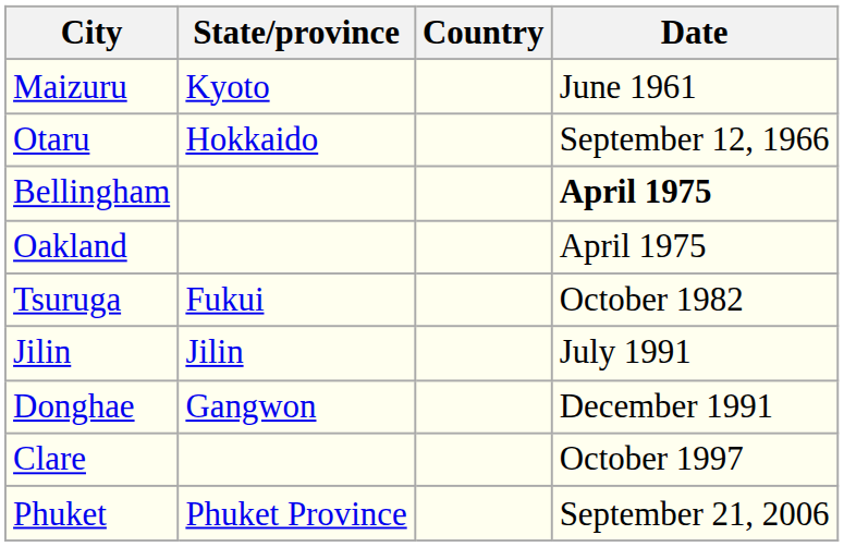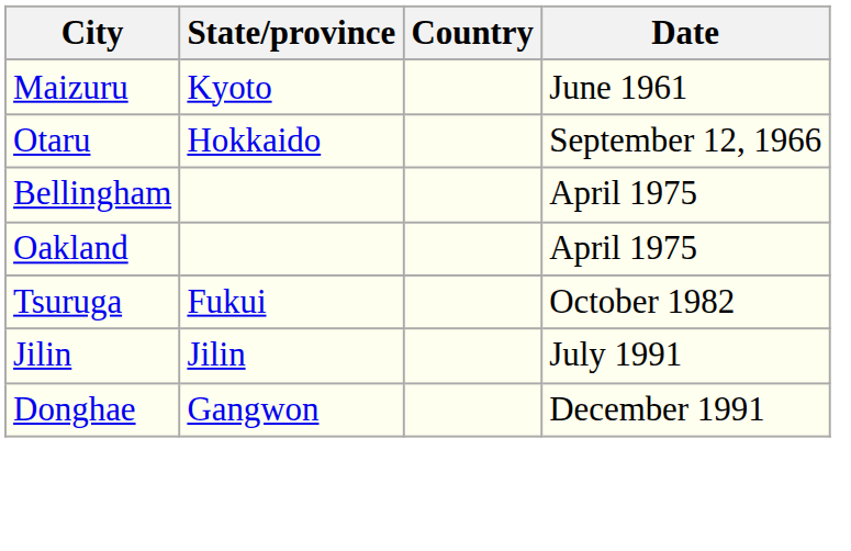Bellingham | Date: bold -> normal
- row: Clare | October 1997
- row: Phuket | Phuket Province | September 21, 2006
